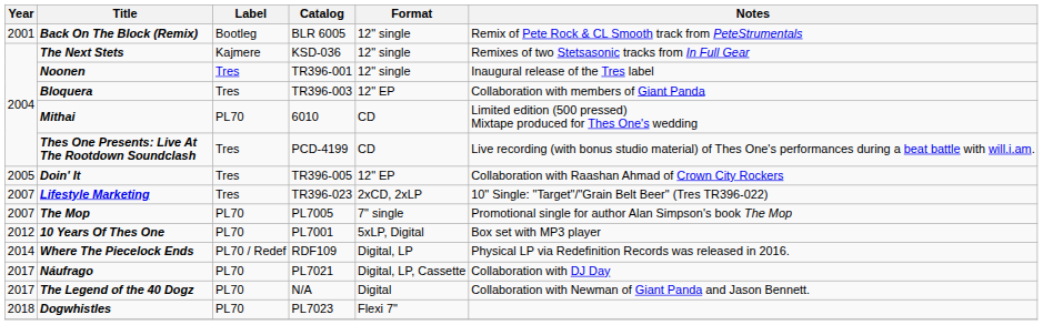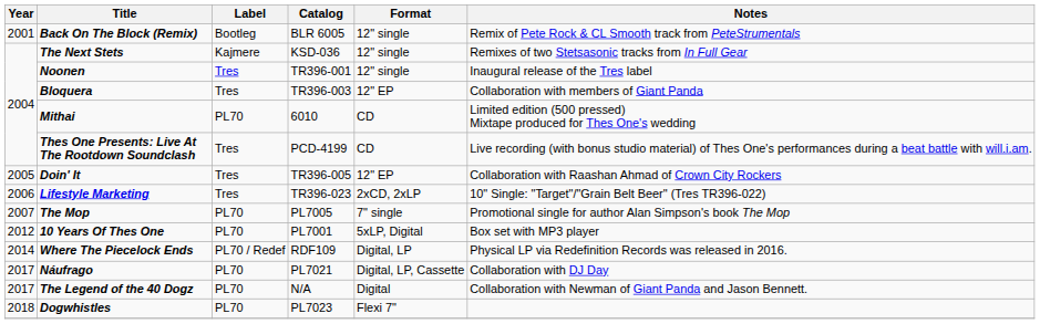Lifestyle Marketing | Year: 2007 -> 2006
